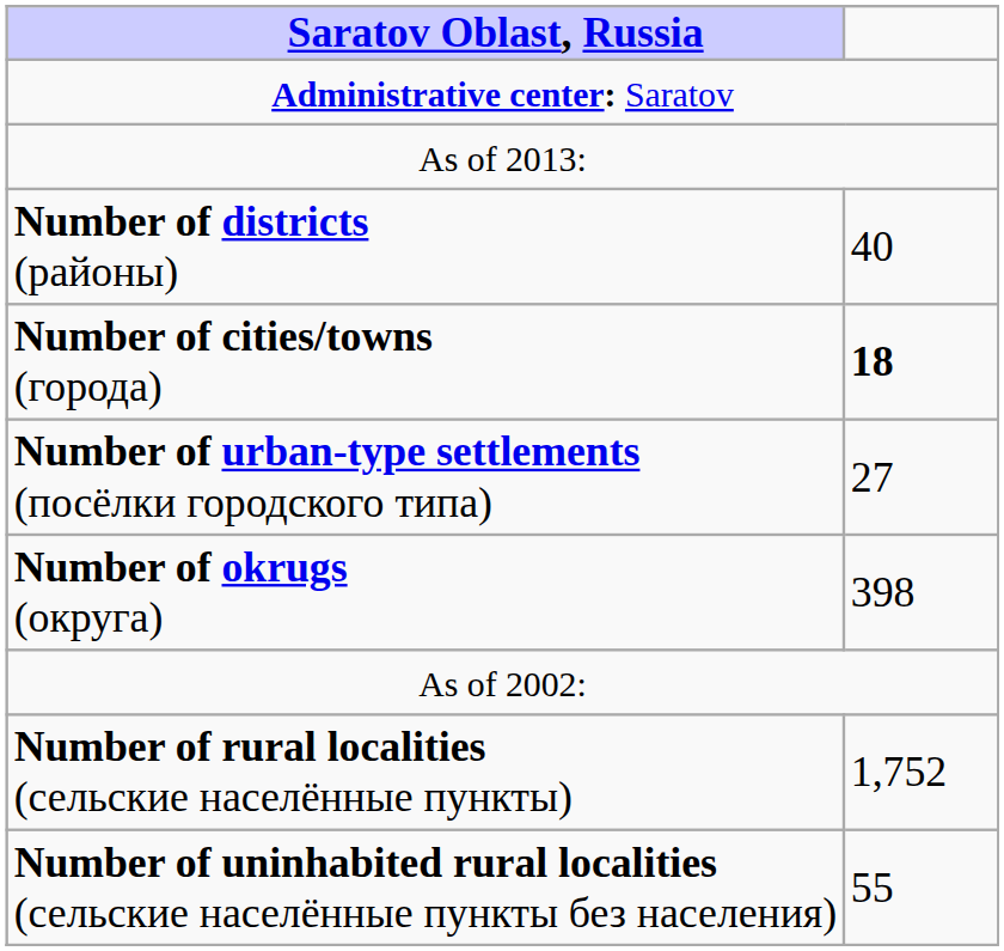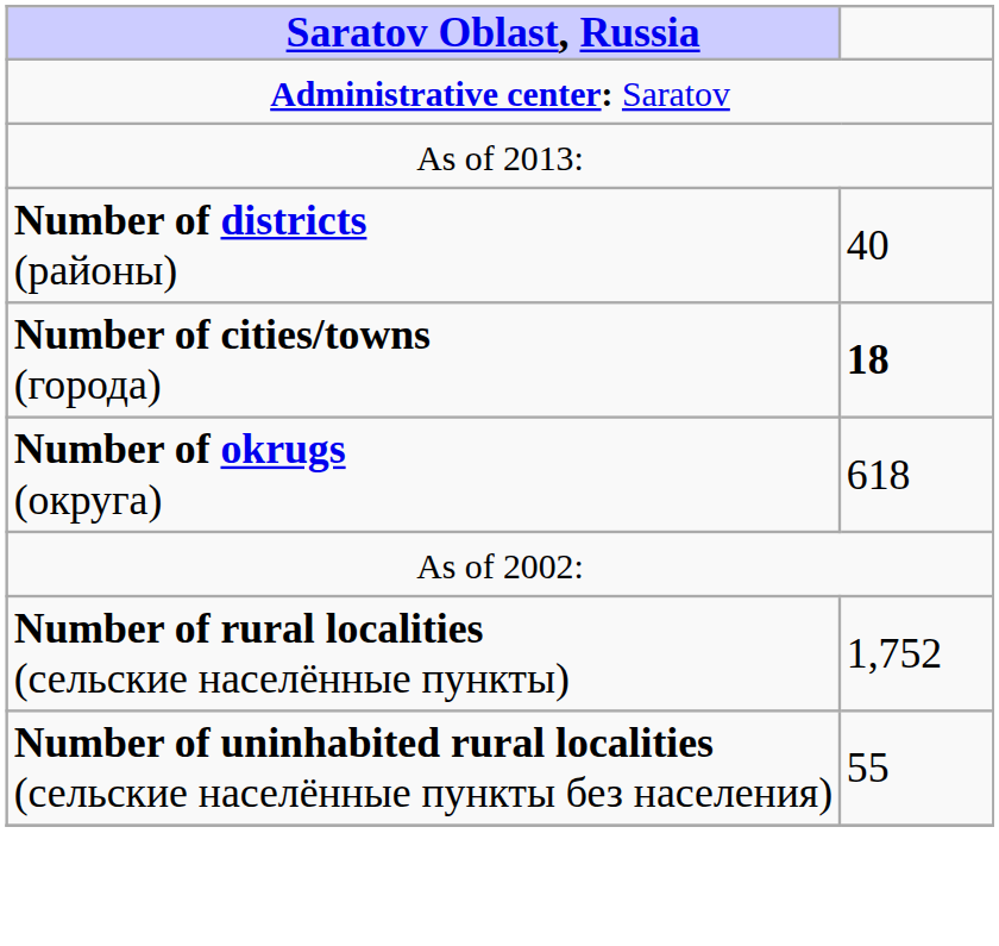- row: Number of urban-type settlements (посёлки городского типа) | 27
Number of okrugs (округа) | column 2: 398 -> 618
